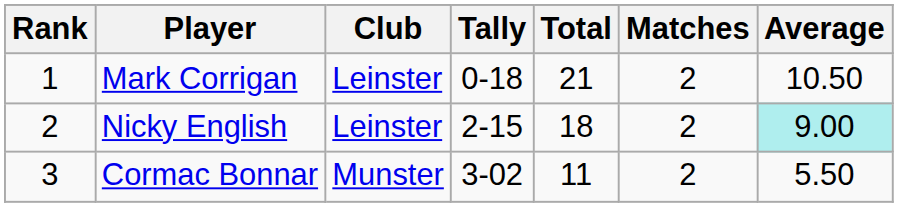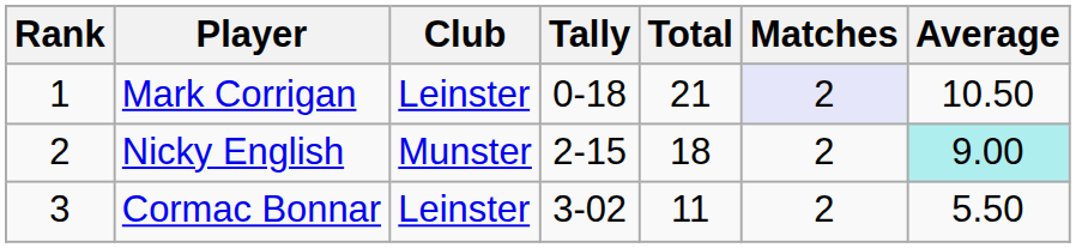Mark Corrigan | Matches: no background -> lavender background
Nicky English | Club: Leinster -> Munster
Cormac Bonnar | Club: Munster -> Leinster
